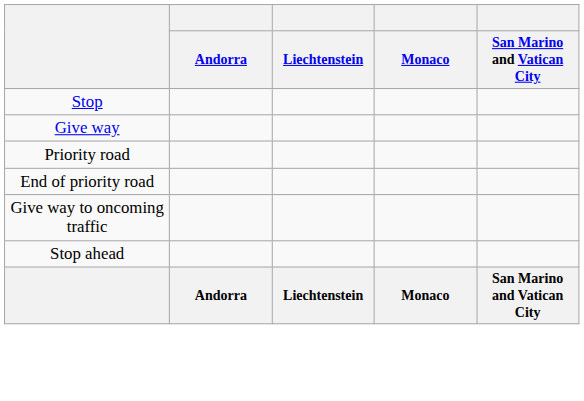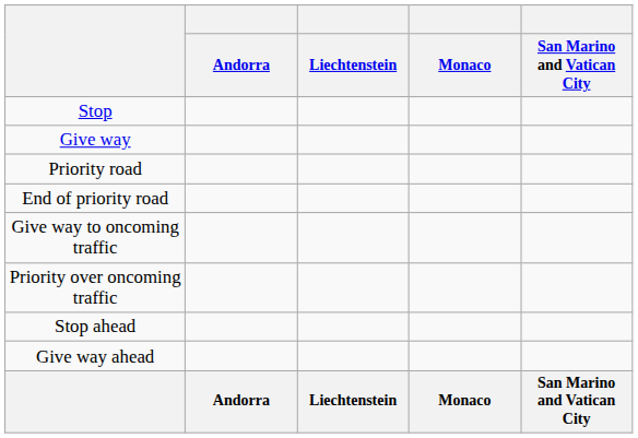+ row: Priority over oncoming traffic
+ row: Give way ahead
